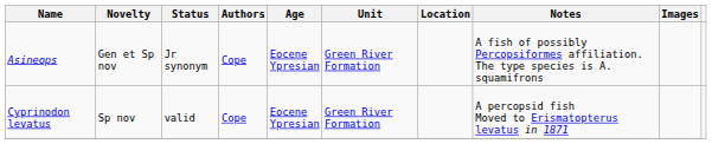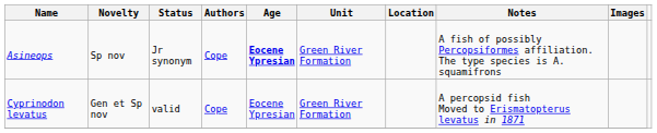Asineops | Novelty: Gen et Sp nov -> Sp nov
Asineops | Age: normal -> bold
Cyprinodon levatus | Novelty: Sp nov -> Gen et Sp nov
